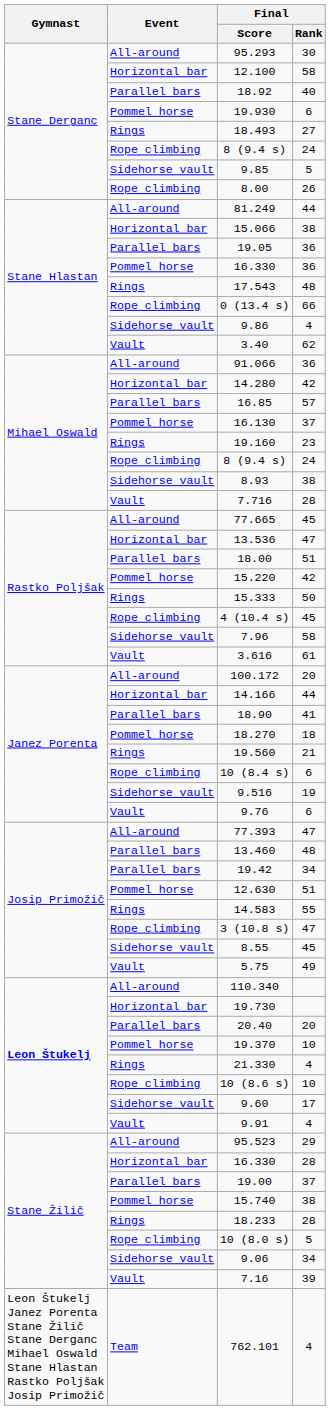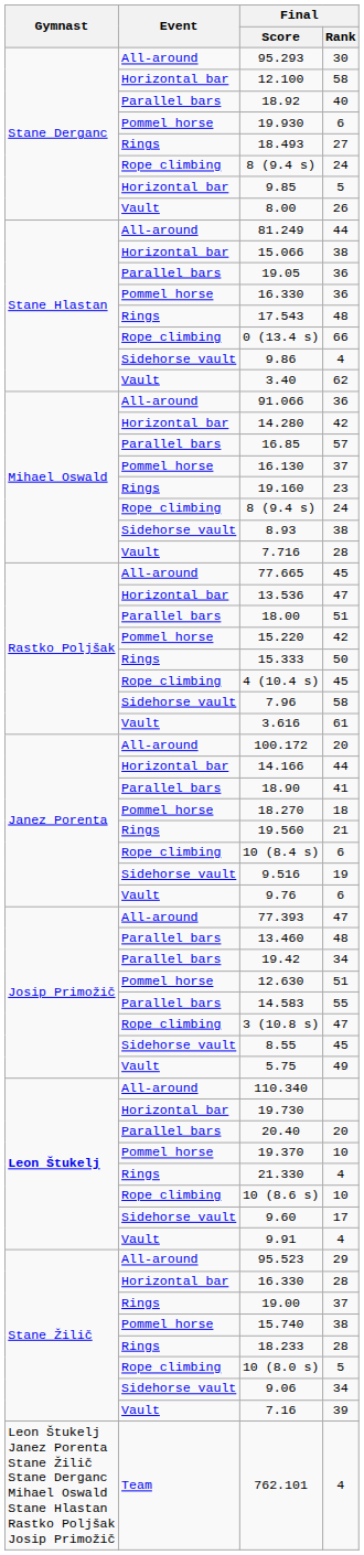9.85 | Event: Sidehorse vault -> Horizontal bar
8.00 | Event: Rope climbing -> Vault
14.583 | Event: Rings -> Parallel bars
19.00 | Event: Parallel bars -> Rings
